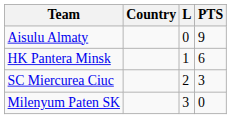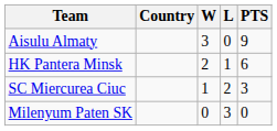+ column: W | 3 | 2 | 1 | 0
